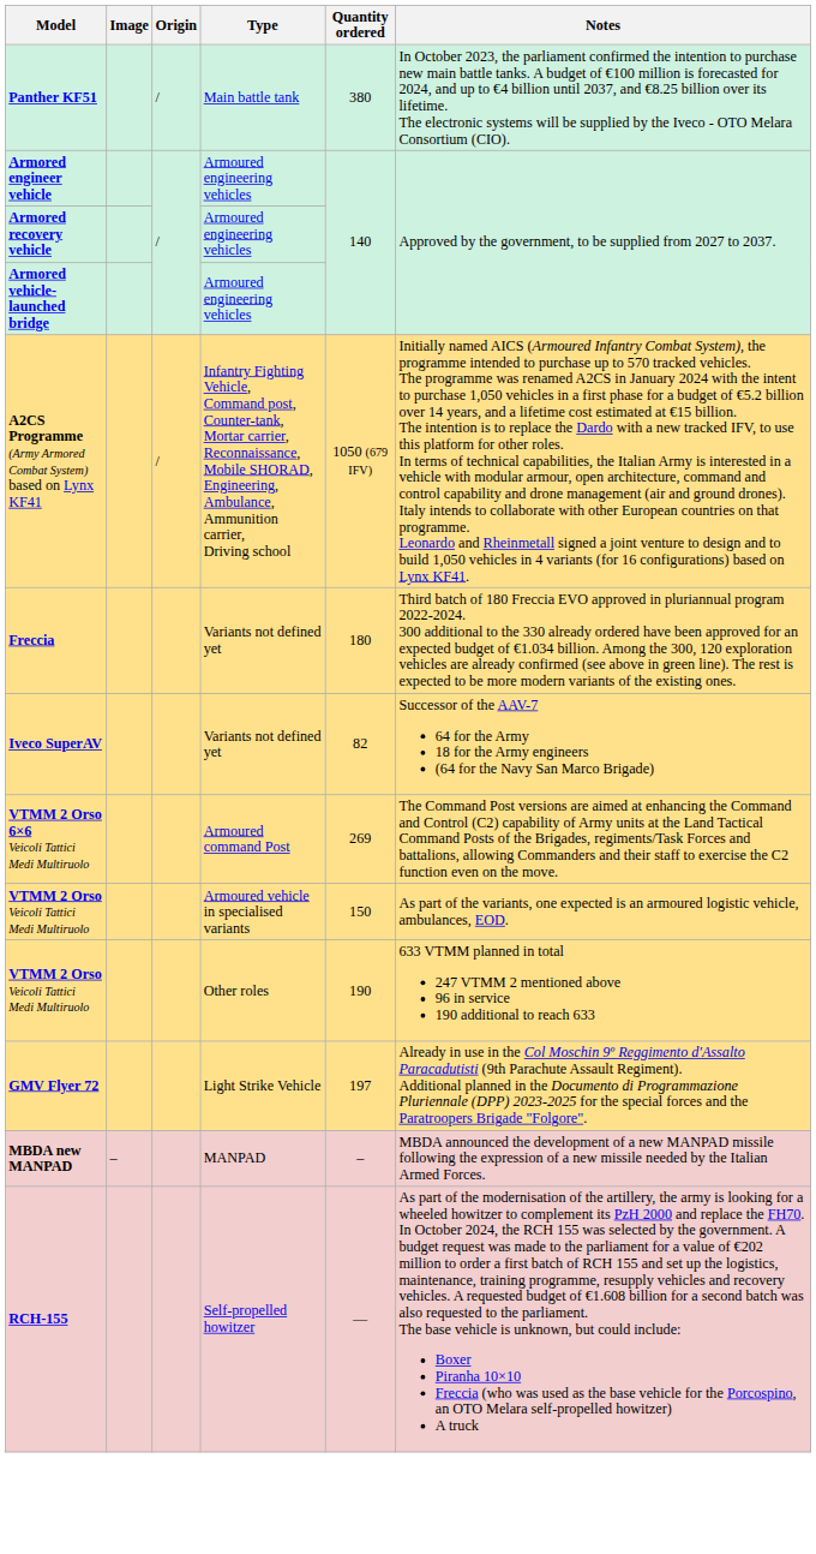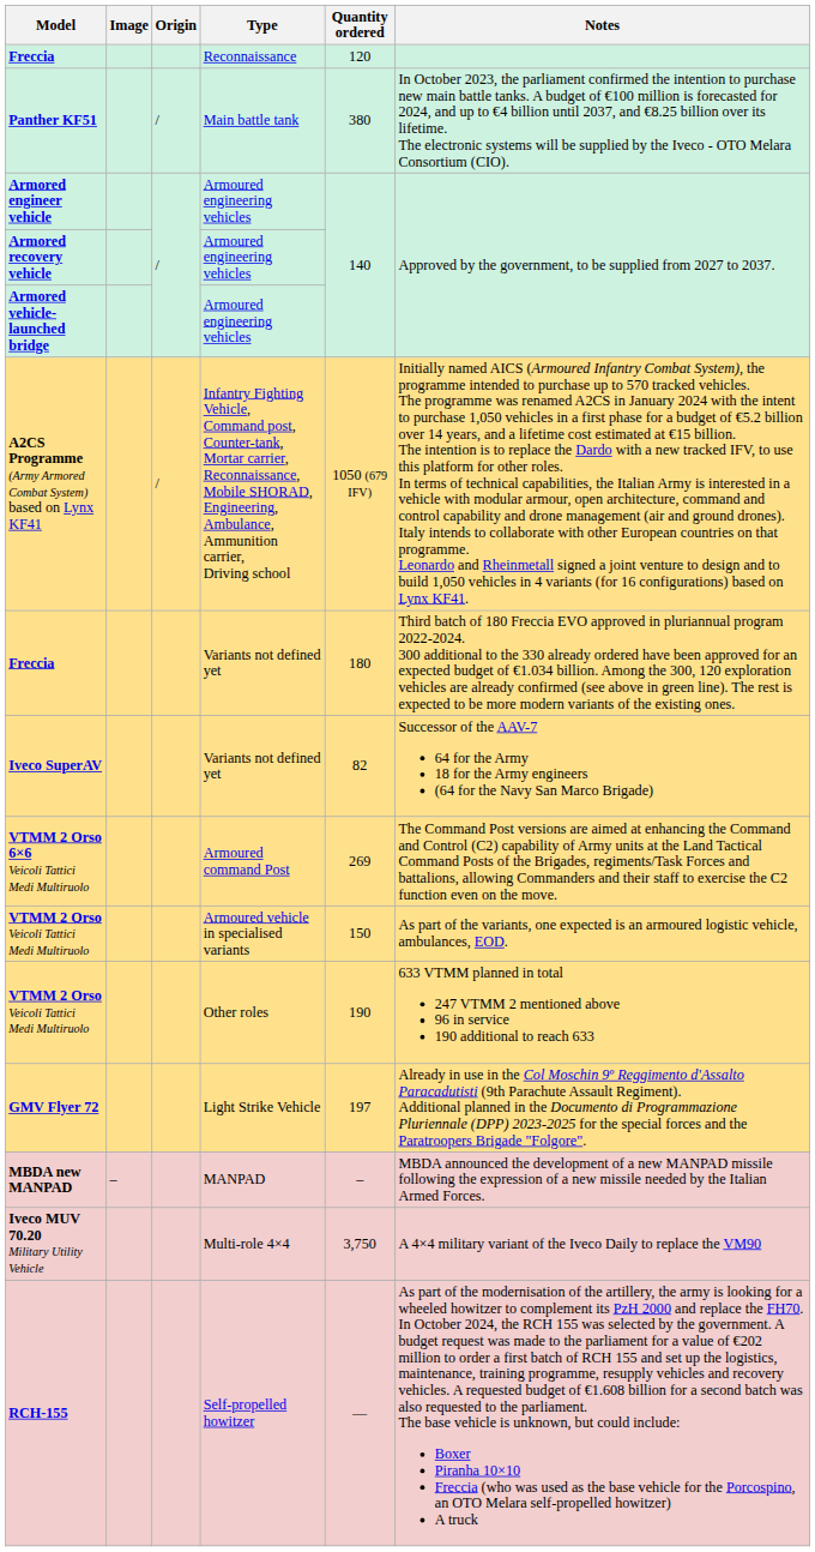+ row: Freccia | Reconnaissance | 120
+ row: Iveco MUV 70.20 Military Utility Vehicle | Multi-role 4×4 | 3,750 | A 4×4 military variant of the Iveco Daily to replace the VM90
